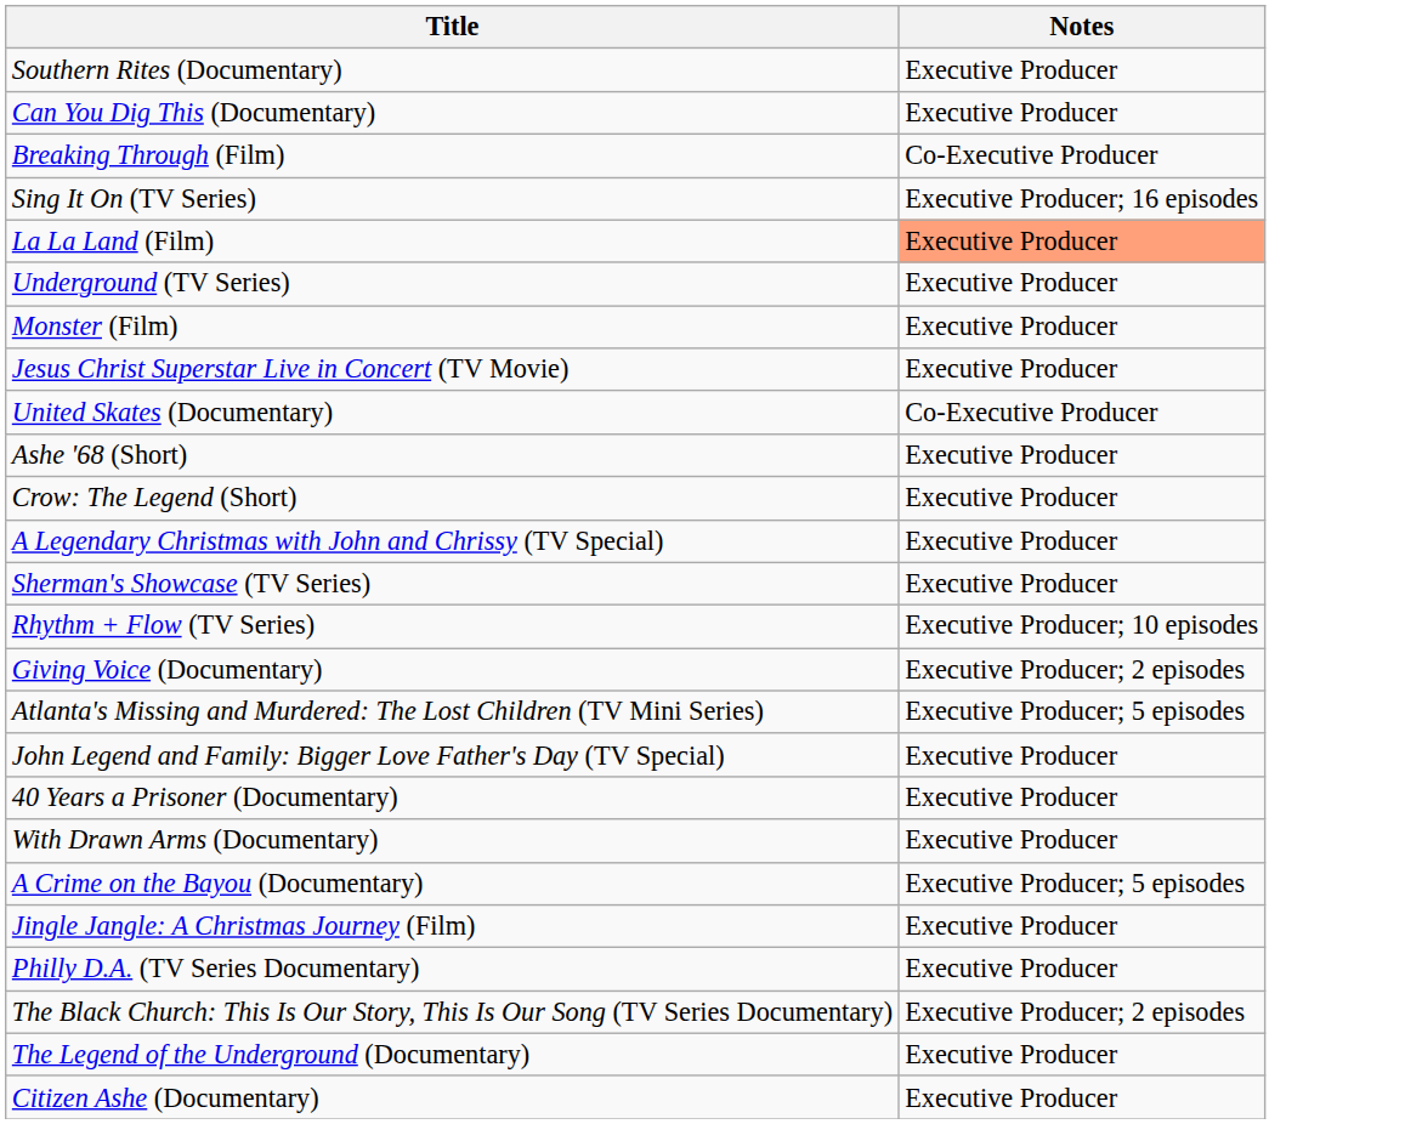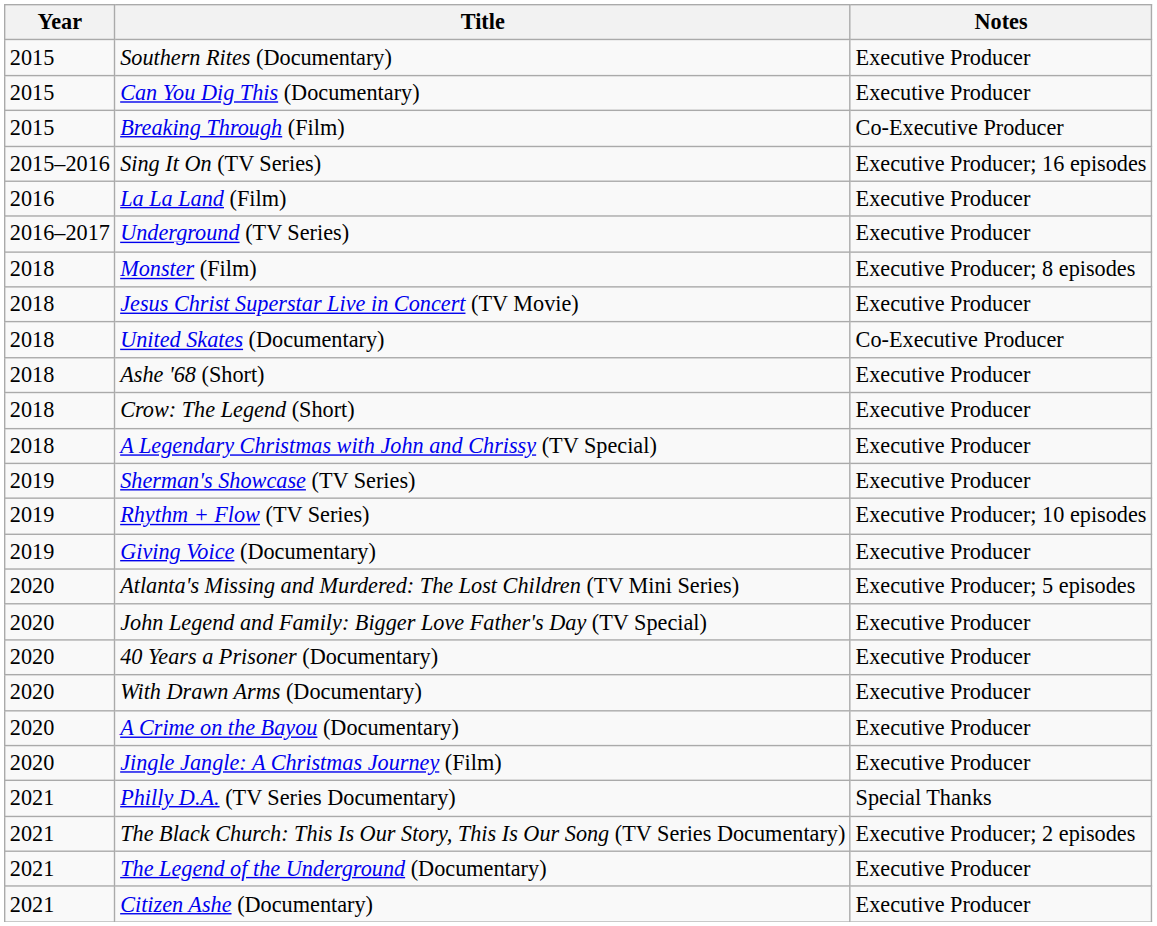+ column: Year | 2015 | 2015 | 2015 | 2015–2016 | 2016 | 2016–2017 | 2018 | 2018 | 2018 | 2018 | 2018 | 2018 | 2019 | 2019 | 2019 | 2020 | 2020 | 2020 | 2020 | 2020 | 2020 | 2021 | 2021 | 2021 | 2021
La La Land (Film) | Notes: lightsalmon background -> no background
Monster (Film) | Notes: Executive Producer -> Executive Producer; 8 episodes
Giving Voice (Documentary) | Notes: Executive Producer; 2 episodes -> Executive Producer
A Crime on the Bayou (Documentary) | Notes: Executive Producer; 5 episodes -> Executive Producer
Philly D.A. (TV Series Documentary) | Notes: Executive Producer -> Special Thanks
